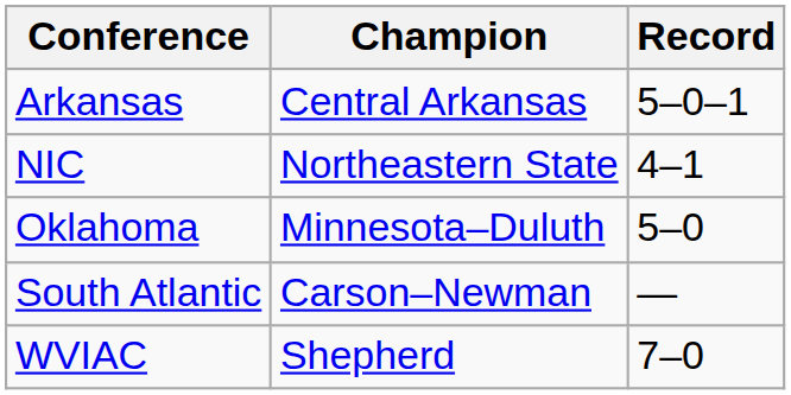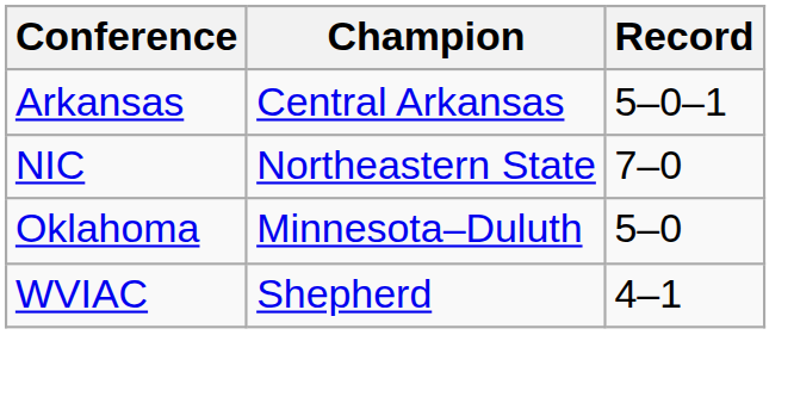NIC | Record: 4–1 -> 7–0
- row: South Atlantic | Carson–Newman | —
WVIAC | Record: 7–0 -> 4–1
